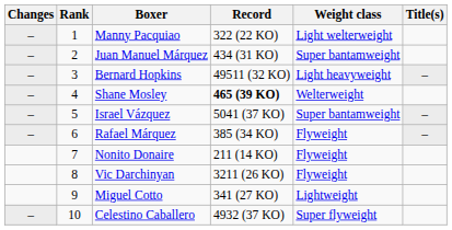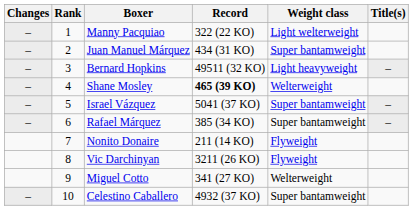Rafael Márquez | Weight class: Flyweight -> Super bantamweight
Miguel Cotto | Weight class: Lightweight -> Welterweight
Celestino Caballero | Weight class: Super flyweight -> Super bantamweight
